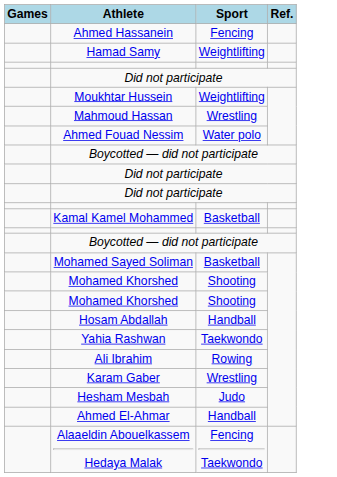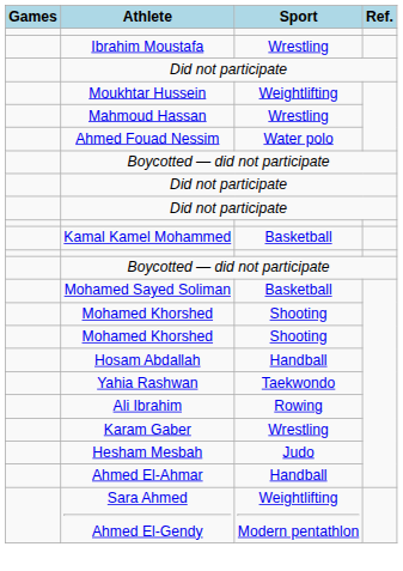- row: Ahmed Hassanein | Fencing
- row: Hamad Samy | Weightlifting
+ row: Ibrahim Moustafa | Wrestling
- row: Alaaeldin Abouelkassem Hedaya Malak | Fencing Taekwondo
+ row: Sara Ahmed Ahmed El-Gendy | Weightlifting Modern pentathlon
